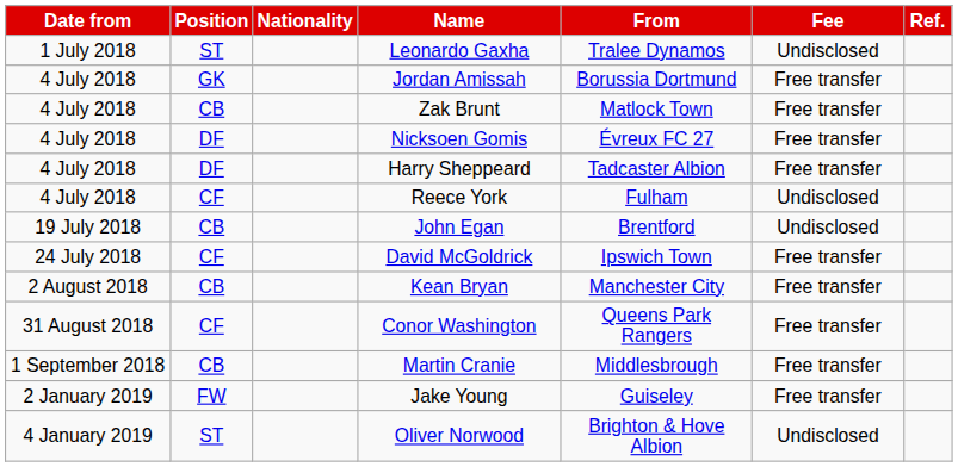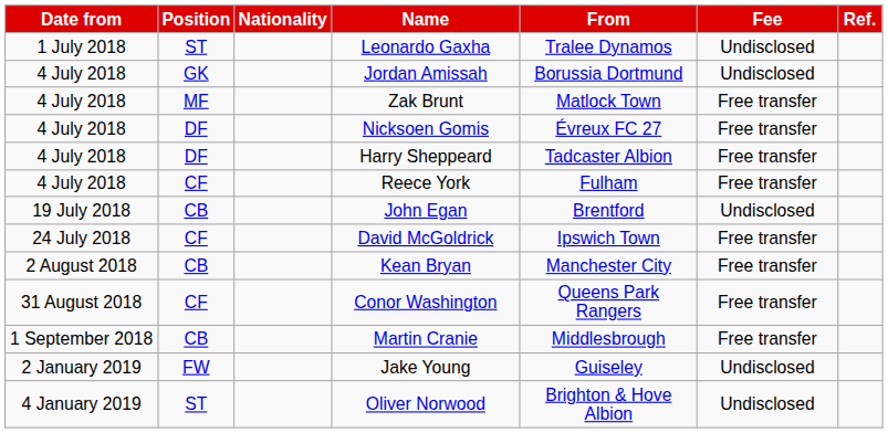Jordan Amissah | Fee: Free transfer -> Undisclosed
Zak Brunt | Position: CB -> MF
Reece York | Fee: Undisclosed -> Free transfer
Jake Young | Fee: Free transfer -> Undisclosed
